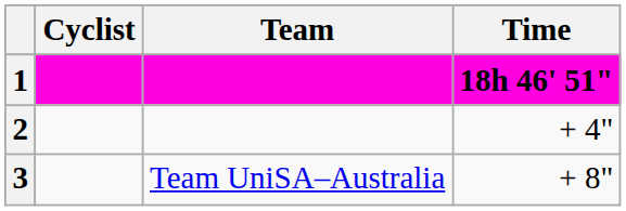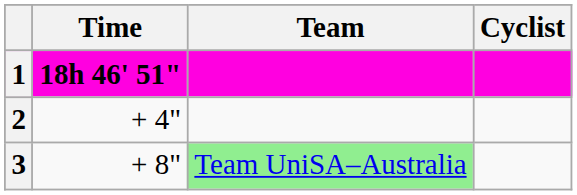columns swapped: Cyclist <-> Time
3 | Team: no background -> lightgreen background
